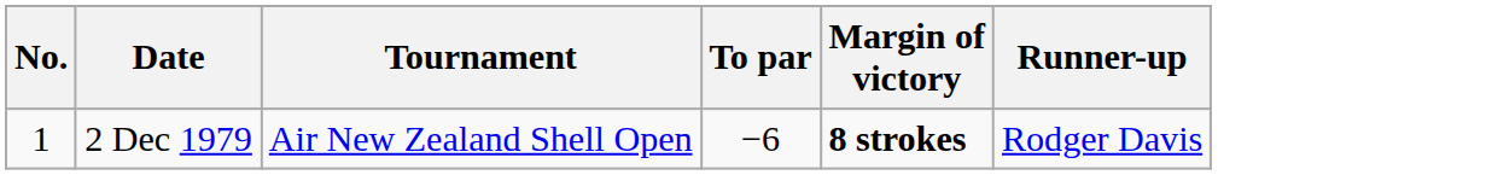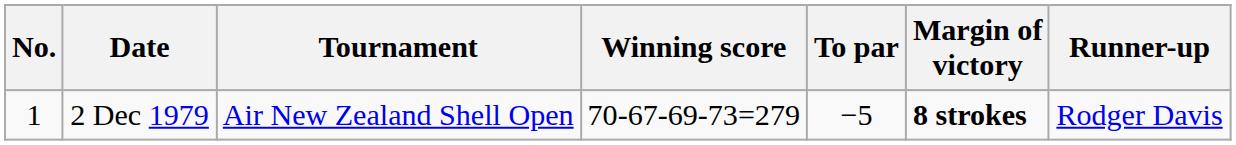+ column: Winning score | 70-67-69-73=279
2 Dec 1979 | To par: −6 -> −5
